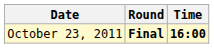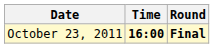columns swapped: Time <-> Round
